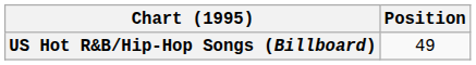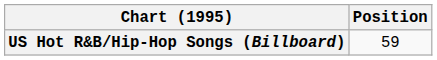US Hot R&B/Hip-Hop Songs (Billboard) | Position: 49 -> 59
